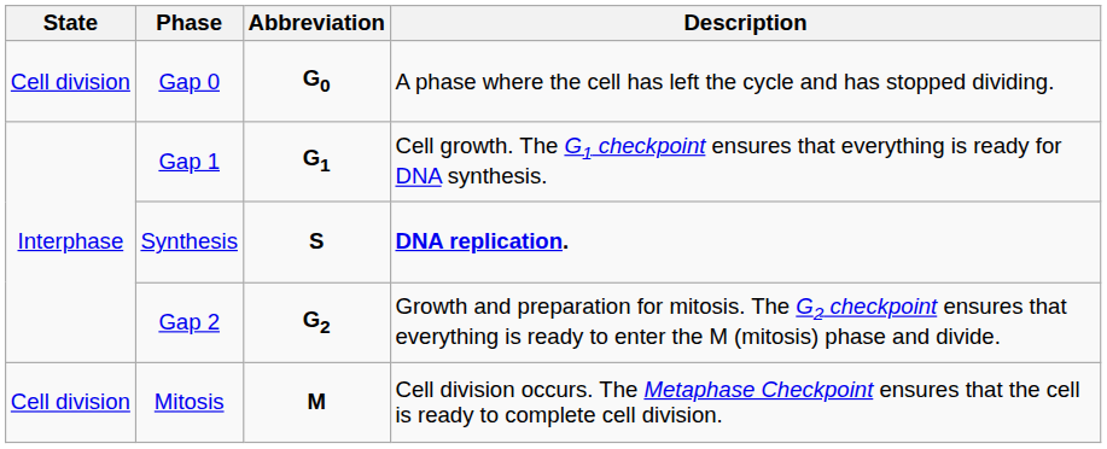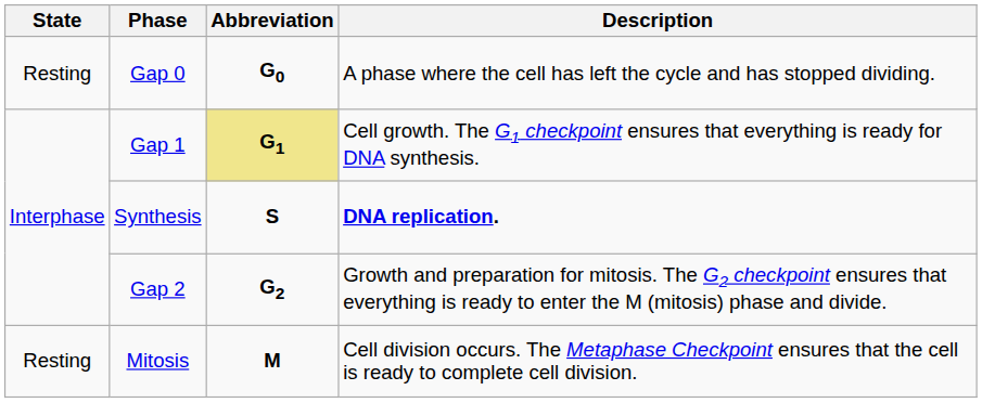Gap 0 | State: Cell division -> Resting
Gap 1 | Abbreviation: no background -> khaki background
Mitosis | State: Cell division -> Resting
